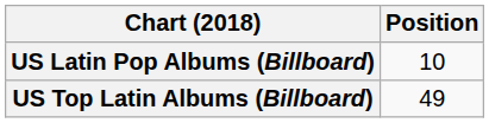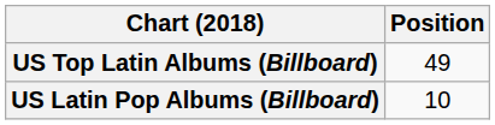rows swapped: US Top Latin Albums (Billboard) <-> US Latin Pop Albums (Billboard)
